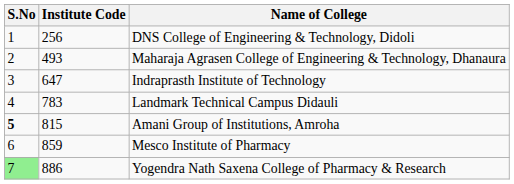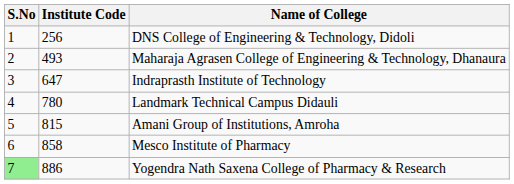Landmark Technical Campus Didauli | Institute Code: 783 -> 780
Amani Group of Institutions, Amroha | S.No: bold -> normal
Mesco Institute of Pharmacy | Institute Code: 859 -> 858
